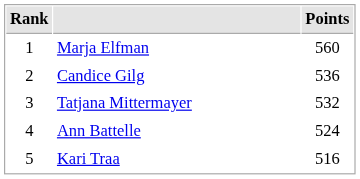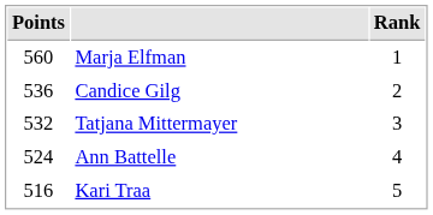columns swapped: Rank <-> Points
